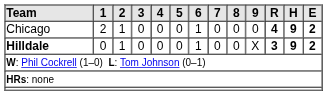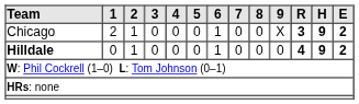Chicago | 9: 0 -> X
Chicago | R: 4 -> 3
Hilldale | 9: X -> 0
Hilldale | R: 3 -> 4
